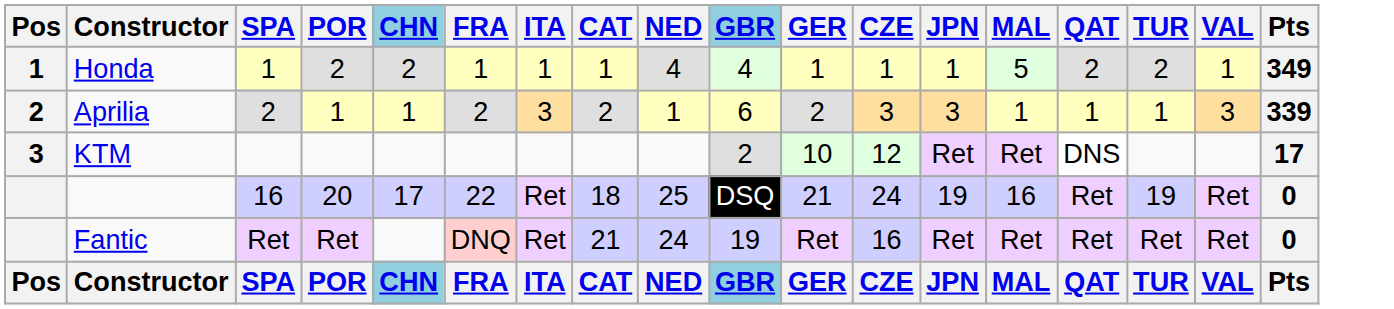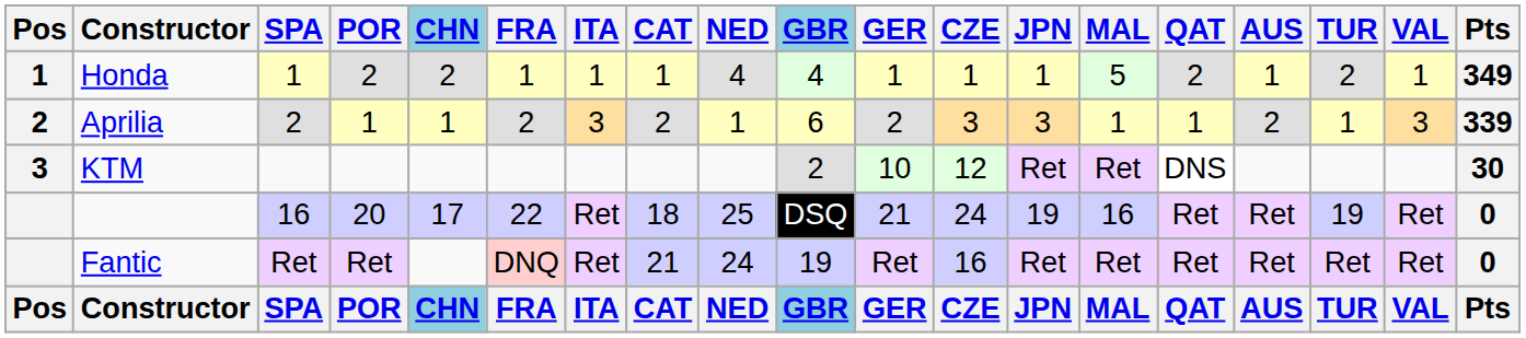+ column: AUS | 1 | 2 | Ret | Ret | AUS
KTM | Pts: 17 -> 30
